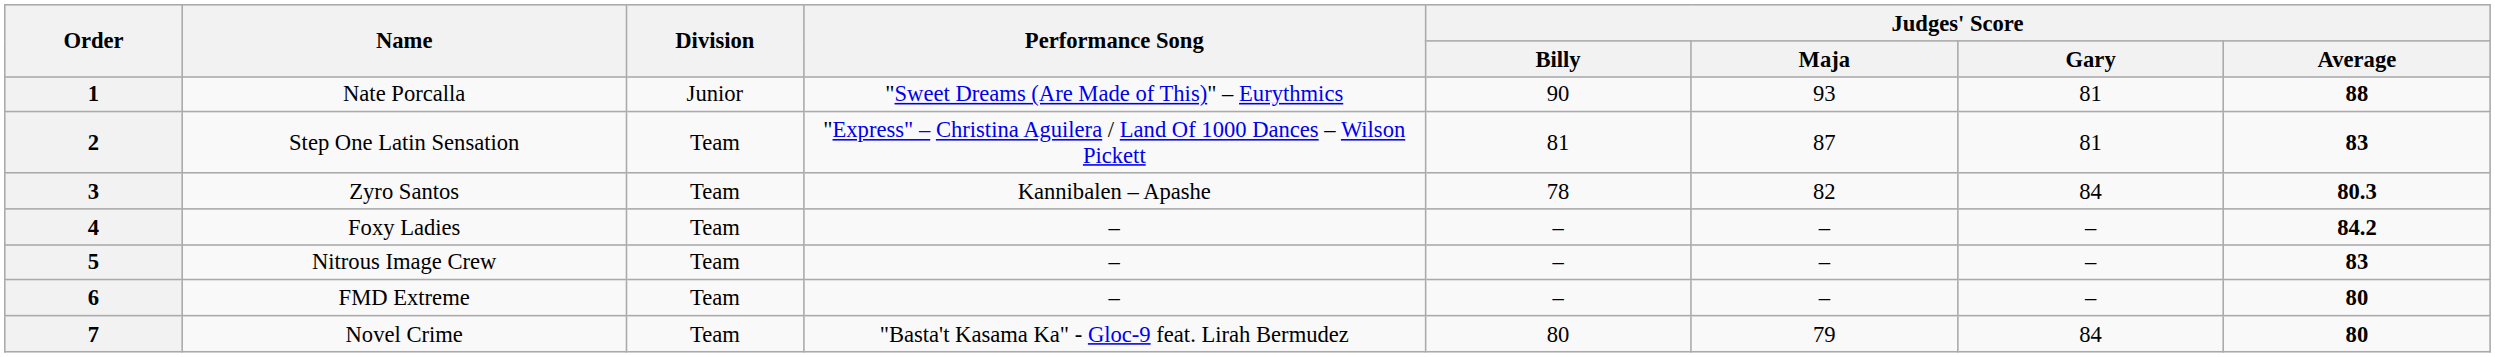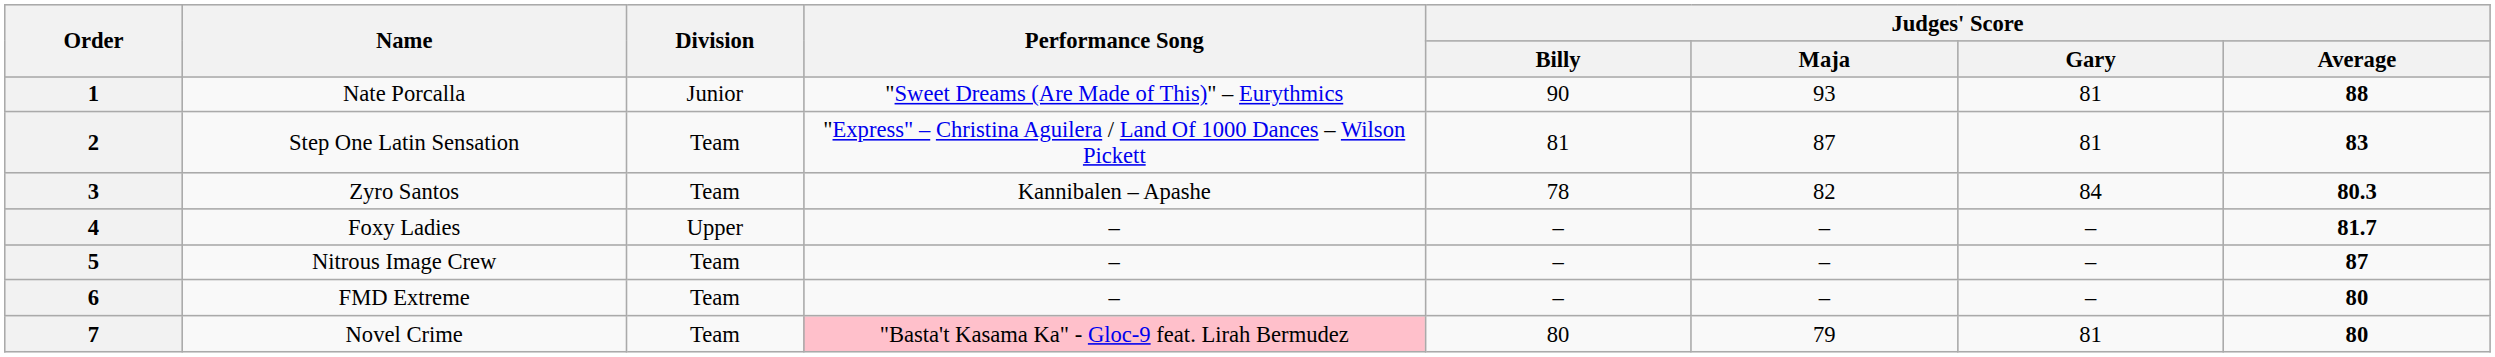4 | Division: Team -> Upper
4 | Judges' Score / Average: 84.2 -> 81.7
5 | Judges' Score / Average: 83 -> 87
7 | Performance Song: no background -> pink background
7 | Judges' Score / Gary: 84 -> 81
